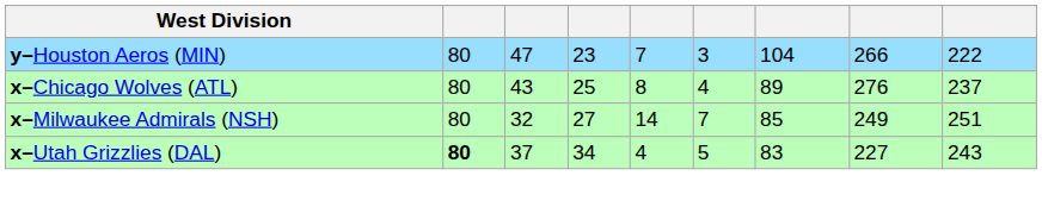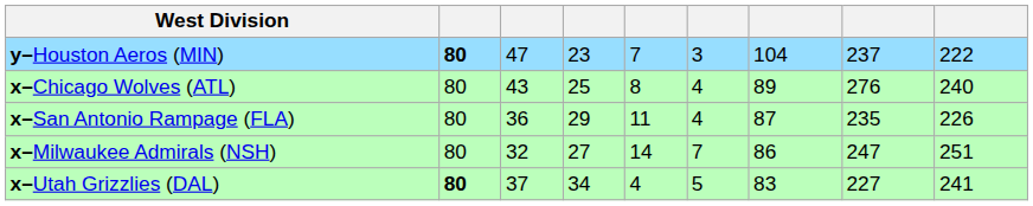y–Houston Aeros (MIN) | column 2: normal -> bold
y–Houston Aeros (MIN) | column 8: 266 -> 237
x–Chicago Wolves (ATL) | column 9: 237 -> 240
+ row: x–San Antonio Rampage (FLA) | 80 | 36 | 29 | 11 | 4 | 87 | 235 | 226
x–Milwaukee Admirals (NSH) | column 7: 85 -> 86
x–Milwaukee Admirals (NSH) | column 8: 249 -> 247
x–Utah Grizzlies (DAL) | column 9: 243 -> 241
